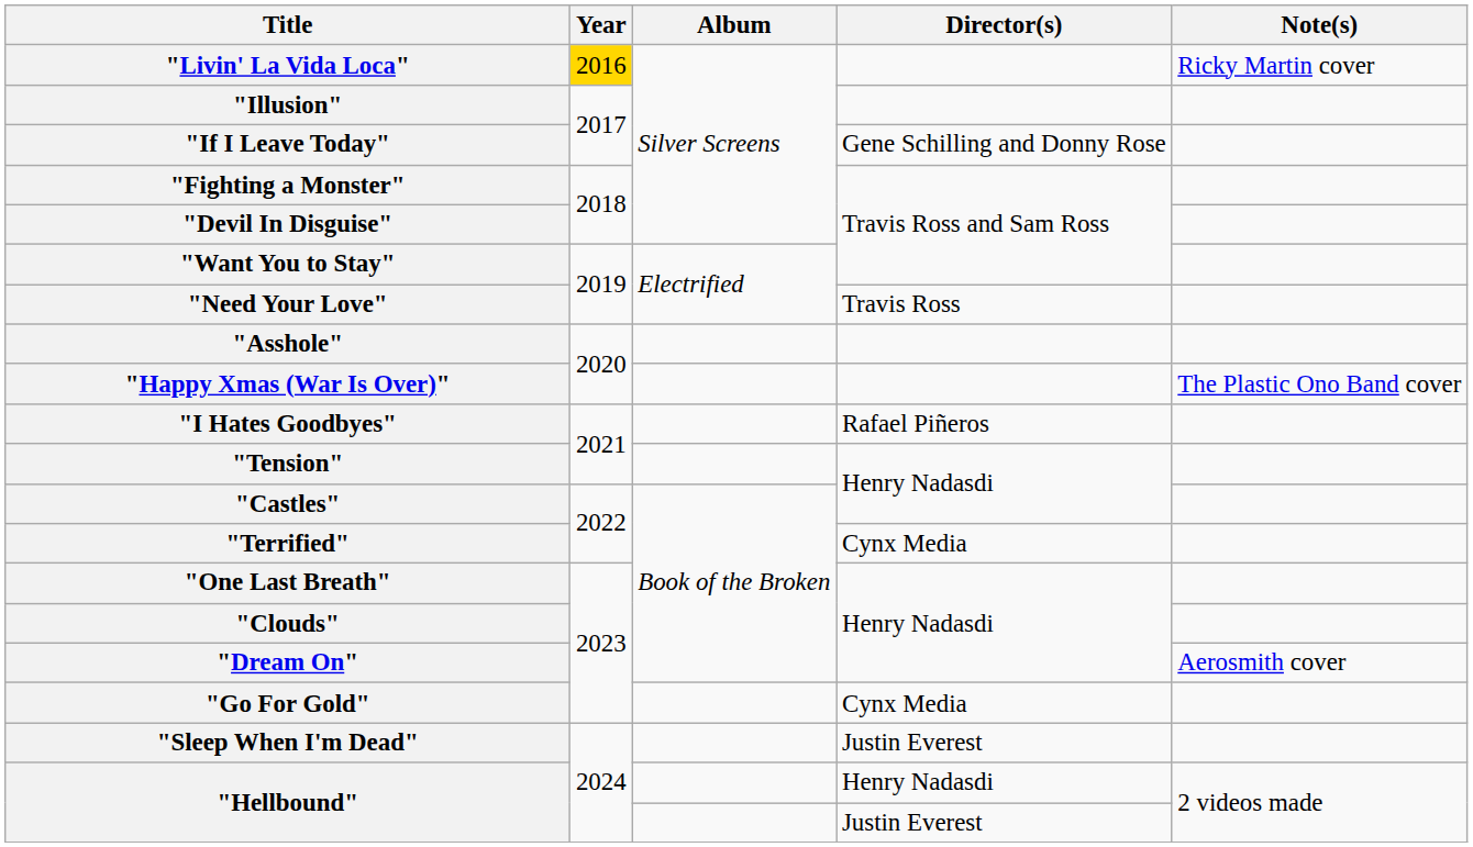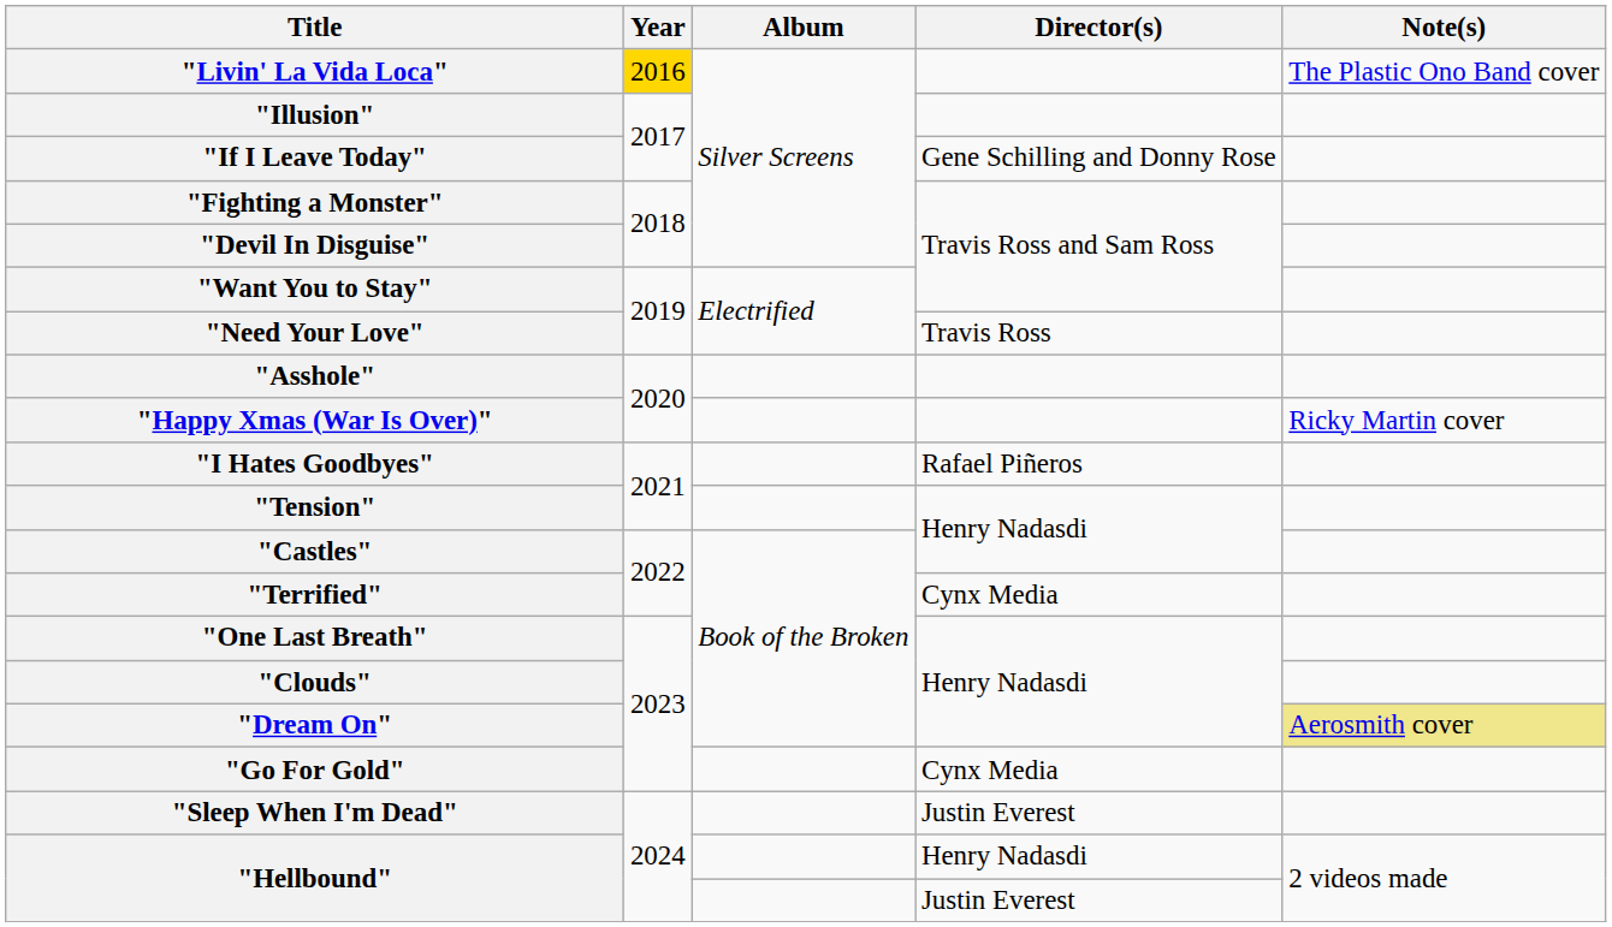"Livin' La Vida Loca" | Note(s): Ricky Martin cover -> The Plastic Ono Band cover
"Happy Xmas (War Is Over)" | Note(s): The Plastic Ono Band cover -> Ricky Martin cover
"Dream On" | Note(s): no background -> khaki background
